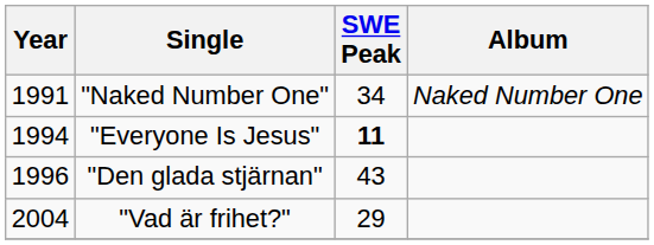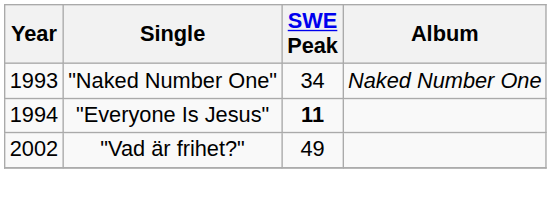"Naked Number One" | Year: 1991 -> 1993
- row: 1996 | "Den glada stjärnan" | 43
"Vad är frihet?" | Year: 2004 -> 2002
"Vad är frihet?" | SWE Peak: 29 -> 49
